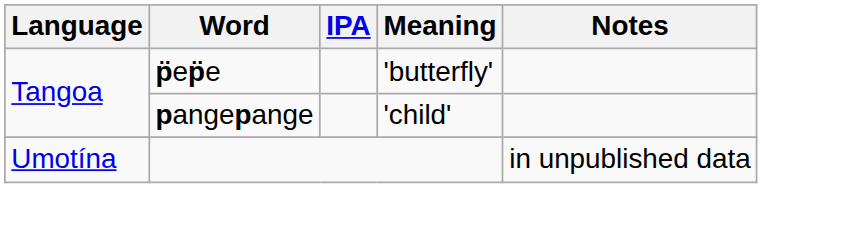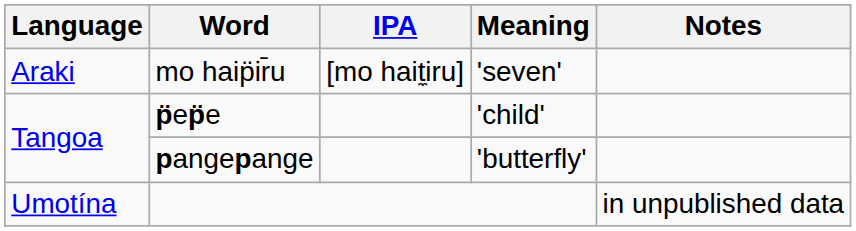+ row: Araki | mo haip̈ir̄u | [mo hait̼iru] | 'seven'
p̈ep̈e | Meaning: 'butterfly' -> 'child'
pangepange | Meaning: 'child' -> 'butterfly'
